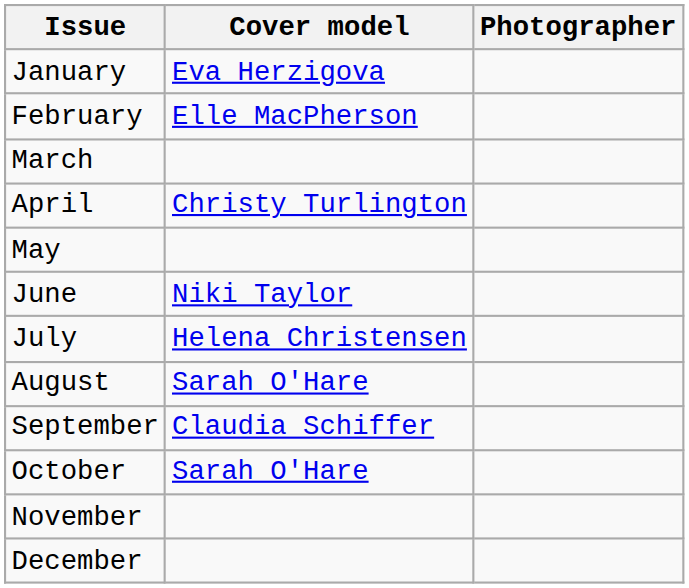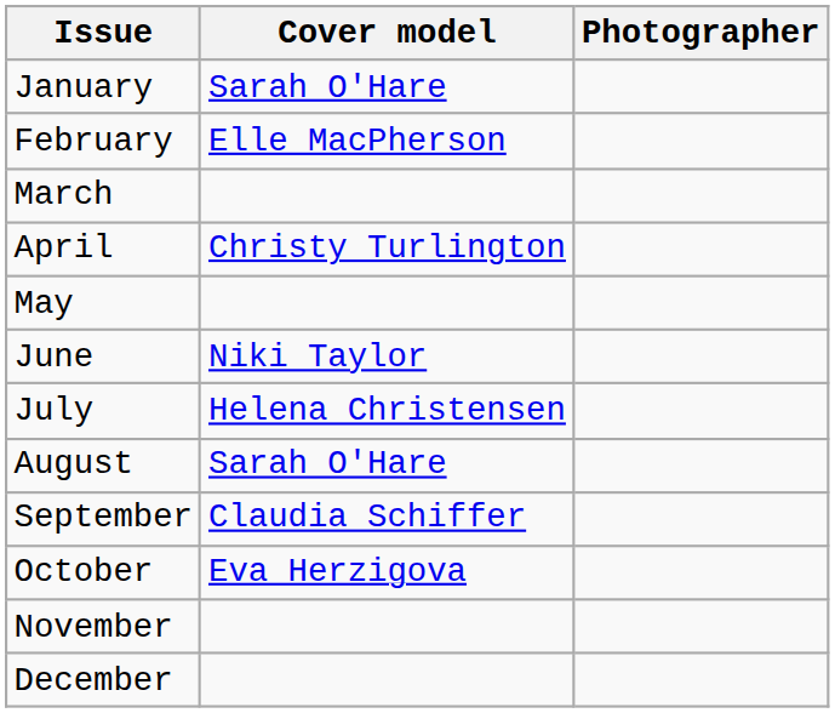January | Cover model: Eva Herzigova -> Sarah O'Hare
October | Cover model: Sarah O'Hare -> Eva Herzigova
